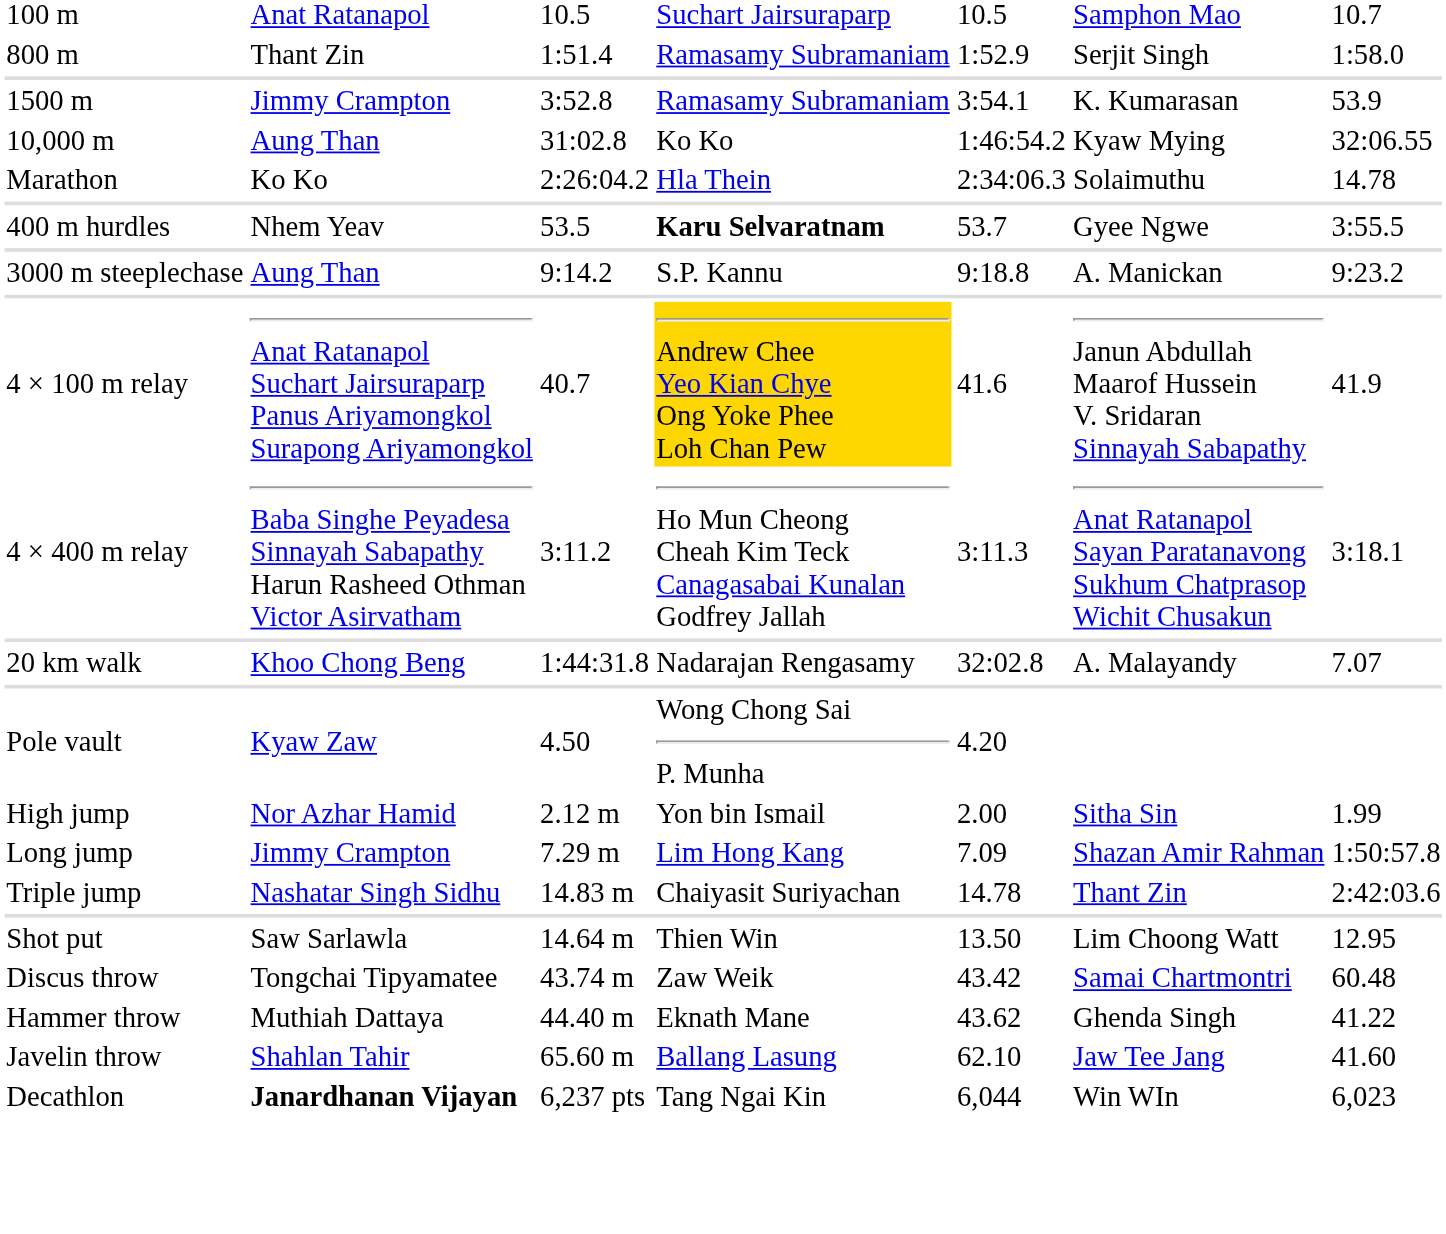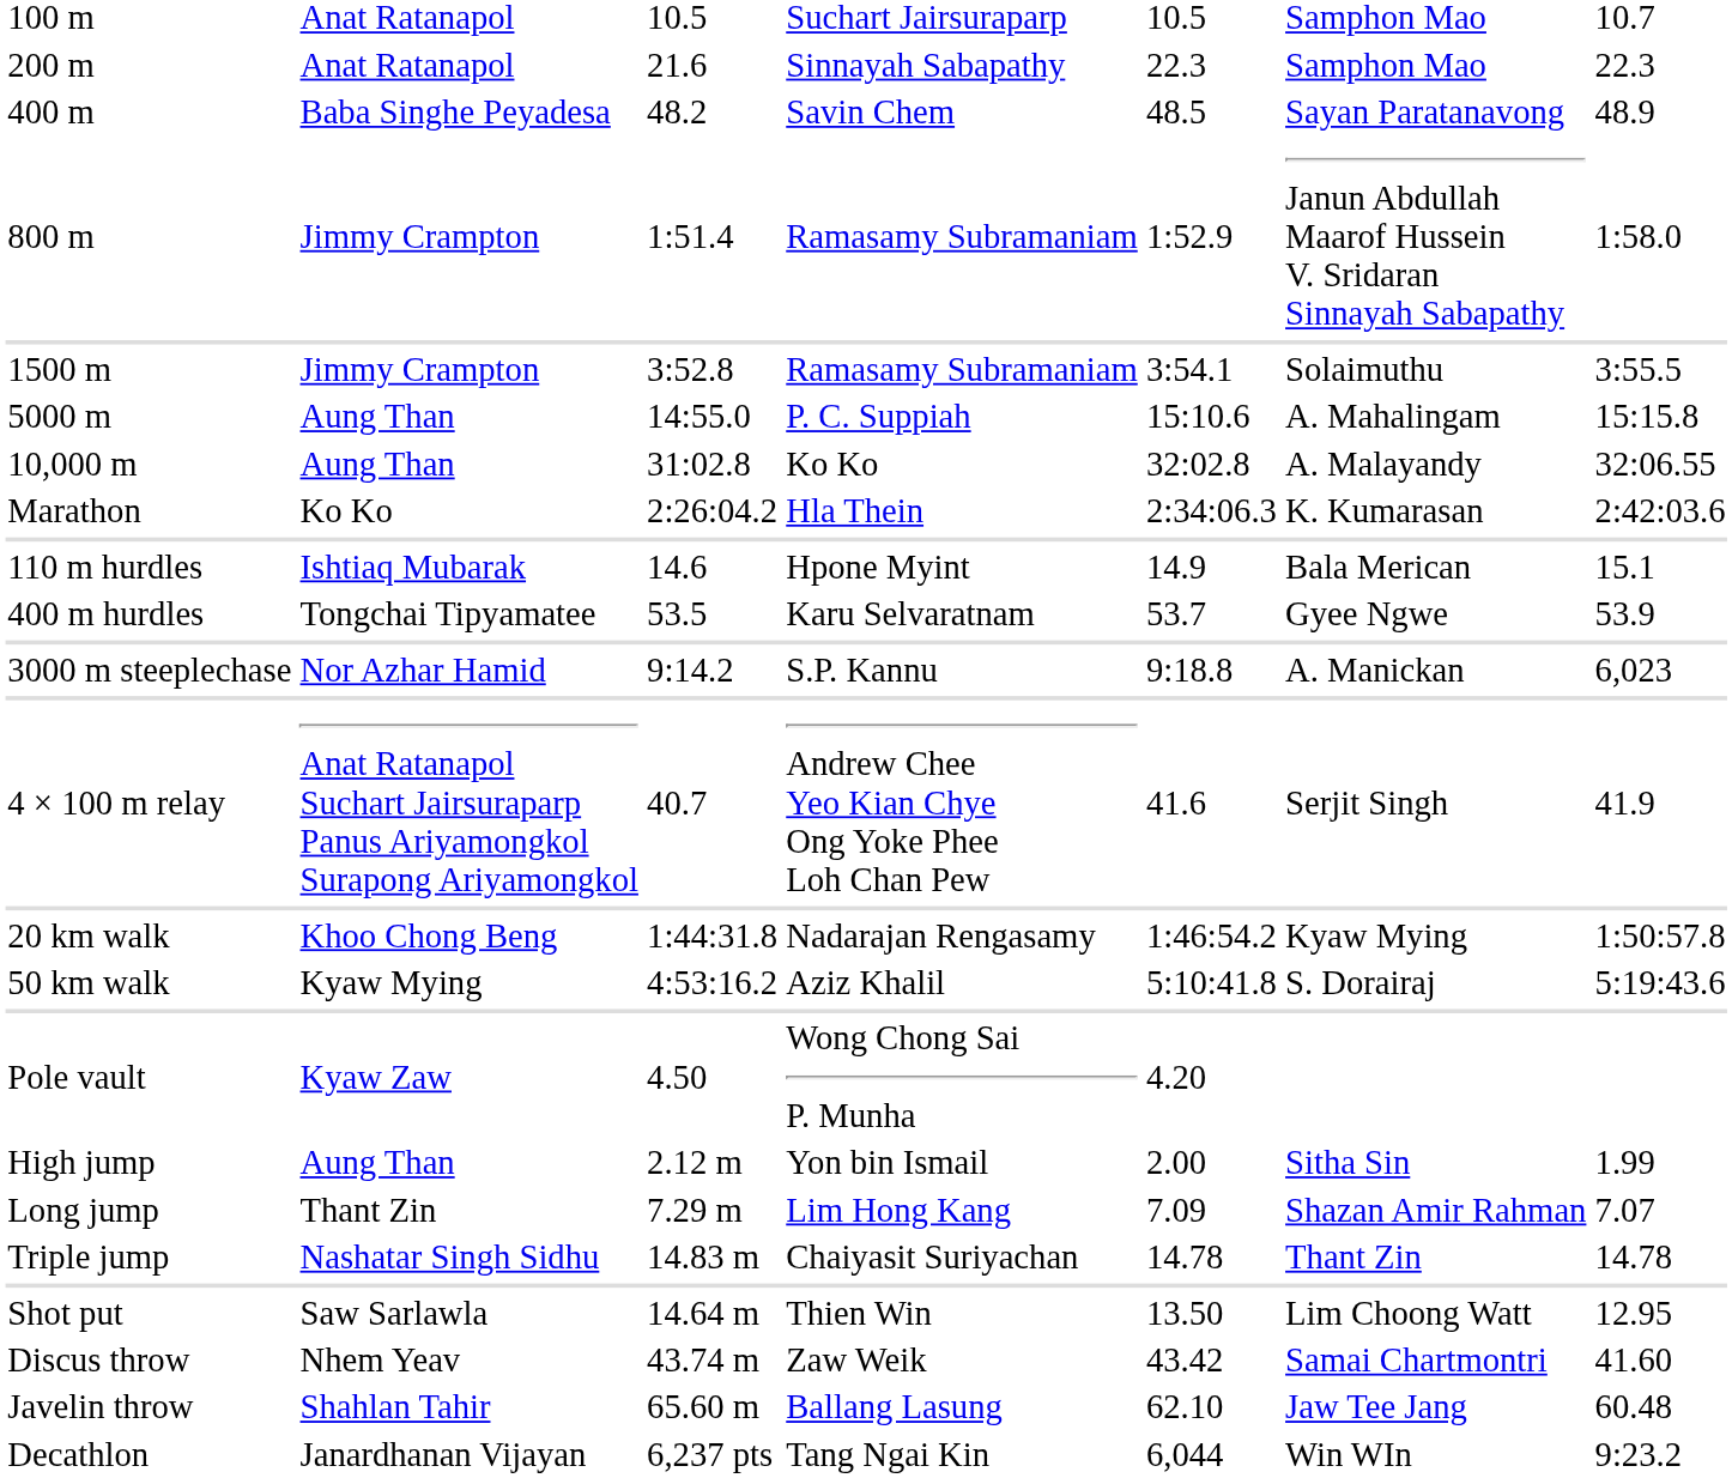+ row: 200 m | Anat Ratanapol | 21.6 | Sinnayah Sabapathy | 22.3 | Samphon Mao | 22.3
+ row: 400 m | Baba Singhe Peyadesa | 48.2 | Savin Chem | 48.5 | Sayan Paratanavong | 48.9
800 m | column 2: Thant Zin -> Jimmy Crampton
800 m | column 6: Serjit Singh -> Janun Abdullah Maarof Hussein V. Sridaran Sinnayah Sabapathy
1500 m | column 6: K. Kumarasan -> Solaimuthu
1500 m | column 7: 53.9 -> 3:55.5
+ row: 5000 m | Aung Than | 14:55.0 | P. C. Suppiah | 15:10.6 | A. Mahalingam | 15:15.8
10,000 m | column 5: 1:46:54.2 -> 32:02.8
10,000 m | column 6: Kyaw Mying -> A. Malayandy
Marathon | column 6: Solaimuthu -> K. Kumarasan
Marathon | column 7: 14.78 -> 2:42:03.6
+ row: 110 m hurdles | Ishtiaq Mubarak | 14.6 | Hpone Myint | 14.9 | Bala Merican | 15.1
400 m hurdles | column 2: Nhem Yeav -> Tongchai Tipyamatee
400 m hurdles | column 4: bold -> normal
400 m hurdles | column 7: 3:55.5 -> 53.9
3000 m steeplechase | column 2: Aung Than -> Nor Azhar Hamid
3000 m steeplechase | column 7: 9:23.2 -> 6,023
4 × 100 m relay | column 4: gold background -> no background
4 × 100 m relay | column 6: Janun Abdullah Maarof Hussein V. Sridaran Sinnayah Sabapathy -> Serjit Singh
- row: 4 × 400 m relay | Baba Singhe Peyadesa Sinnayah Sabapathy Harun Rasheed Othman Victor Asirvatham | 3:11.2 | Ho Mun Cheong Cheah Kim Teck Canagasabai Kunalan Godfrey Jallah | 3:11.3 | Anat Ratanapol Sayan Paratanavong Sukhum Chatprasop Wichit Chusakun | 3:18.1
20 km walk | column 5: 32:02.8 -> 1:46:54.2
20 km walk | column 6: A. Malayandy -> Kyaw Mying
20 km walk | column 7: 7.07 -> 1:50:57.8
+ row: 50 km walk | Kyaw Mying | 4:53:16.2 | Aziz Khalil | 5:10:41.8 | S. Dorairaj | 5:19:43.6
High jump | column 2: Nor Azhar Hamid -> Aung Than
Long jump | column 2: Jimmy Crampton -> Thant Zin
Long jump | column 7: 1:50:57.8 -> 7.07
Triple jump | column 7: 2:42:03.6 -> 14.78
Discus throw | column 2: Tongchai Tipyamatee -> Nhem Yeav
Discus throw | column 7: 60.48 -> 41.60
- row: Hammer throw | Muthiah Dattaya | 44.40 m | Eknath Mane | 43.62 | Ghenda Singh | 41.22
Javelin throw | column 7: 41.60 -> 60.48
Decathlon | column 2: bold -> normal
Decathlon | column 7: 6,023 -> 9:23.2
